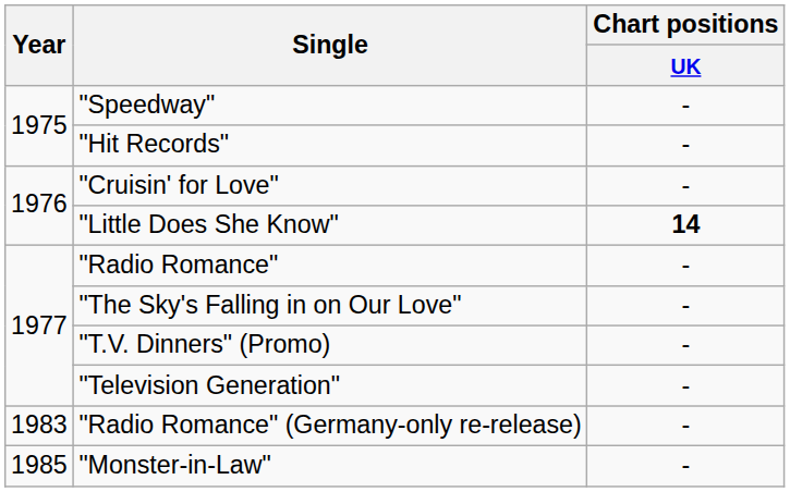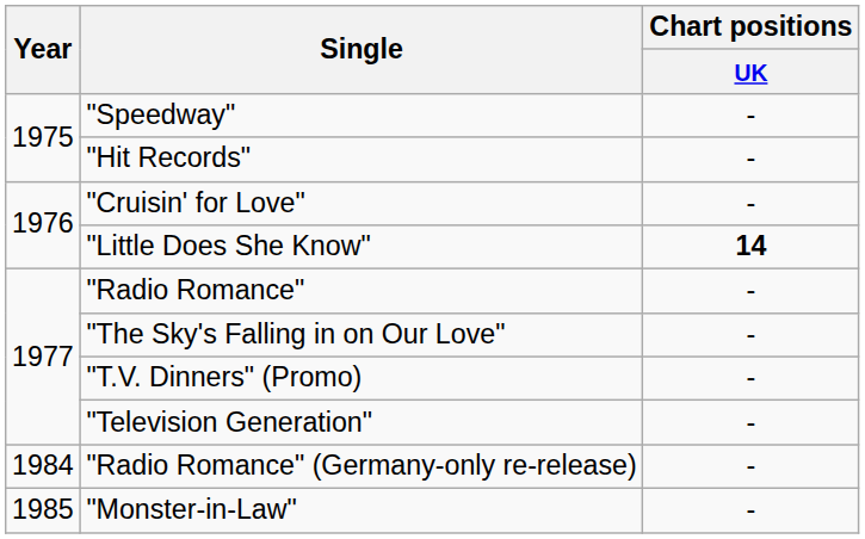"Radio Romance" (Germany-only re-release) | Year: 1983 -> 1984
